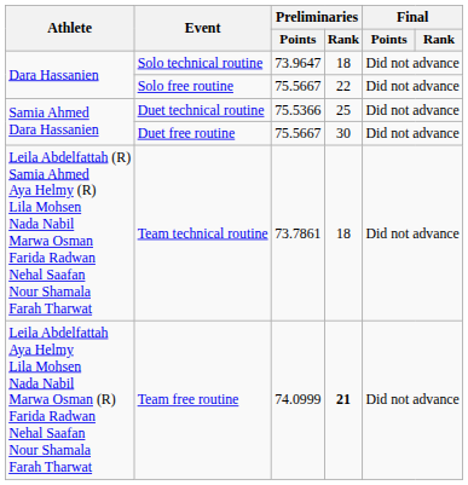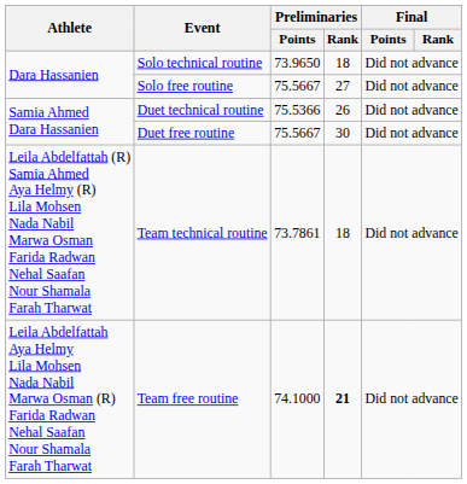Solo technical routine | Preliminaries / Points: 73.9647 -> 73.9650
Solo free routine | Preliminaries / Rank: 22 -> 27
Duet technical routine | Preliminaries / Rank: 25 -> 26
Team free routine | Preliminaries / Points: 74.0999 -> 74.1000
